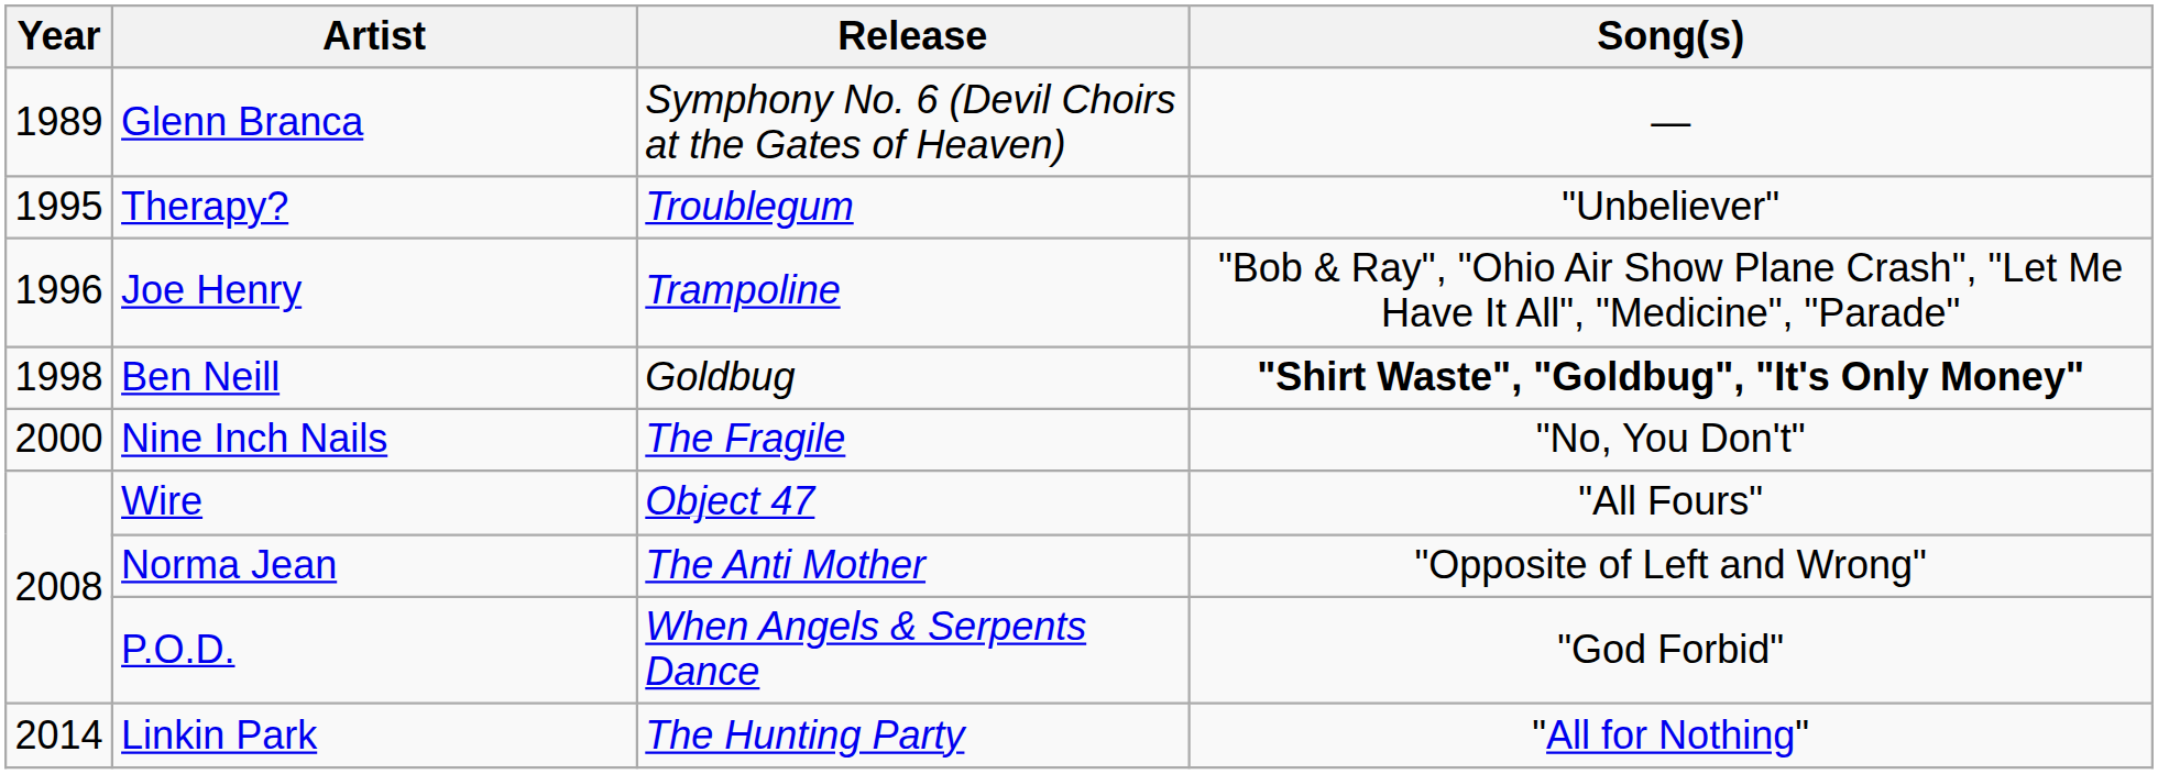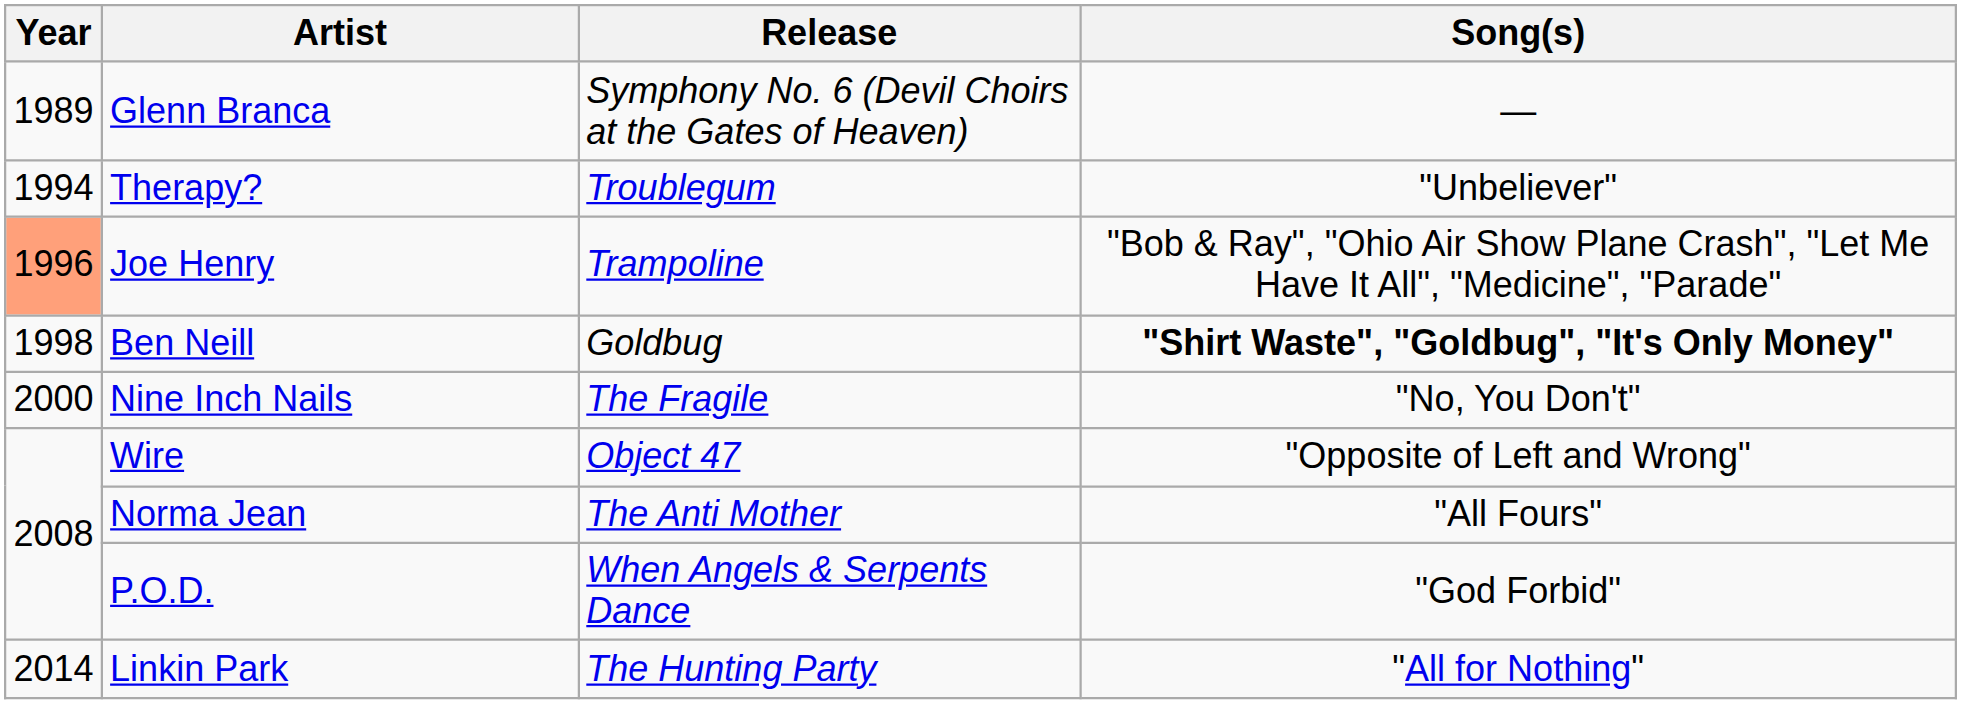Therapy? | Year: 1995 -> 1994
Joe Henry | Year: no background -> lightsalmon background
Wire | Song(s): "All Fours" -> "Opposite of Left and Wrong"
Norma Jean | Song(s): "Opposite of Left and Wrong" -> "All Fours"
